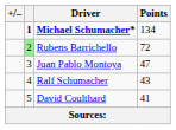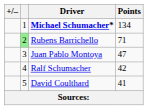Michael Schumacher* | column 2: bold -> normal
Rubens Barrichello | Points: 72 -> 71
Ralf Schumacher | Points: 43 -> 42
